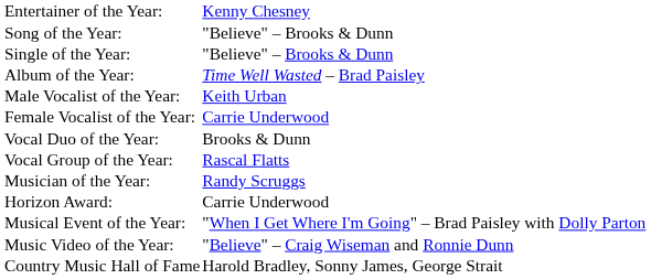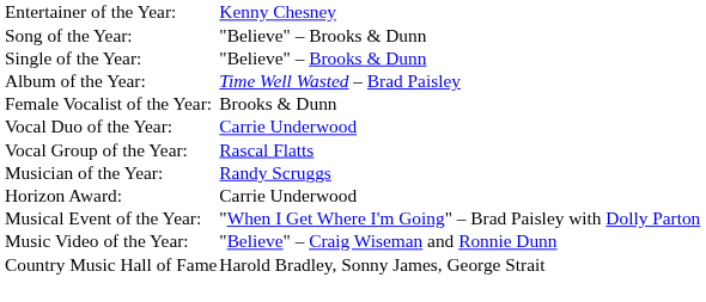- row: Male Vocalist of the Year: | Keith Urban
Female Vocalist of the Year: | column 2: Carrie Underwood -> Brooks & Dunn
Vocal Duo of the Year: | column 2: Brooks & Dunn -> Carrie Underwood
